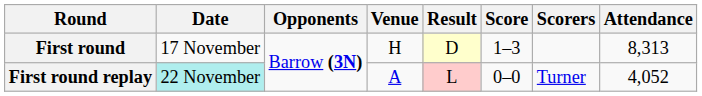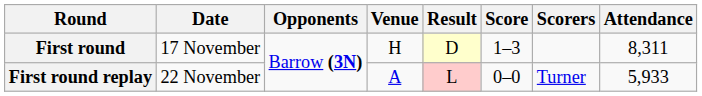First round | Attendance: 8,313 -> 8,311
First round replay | Date: paleturquoise background -> no background
First round replay | Attendance: 4,052 -> 5,933
